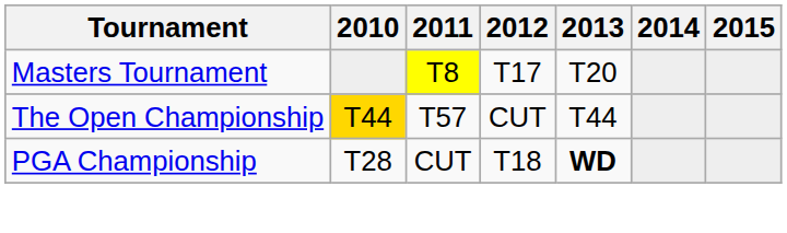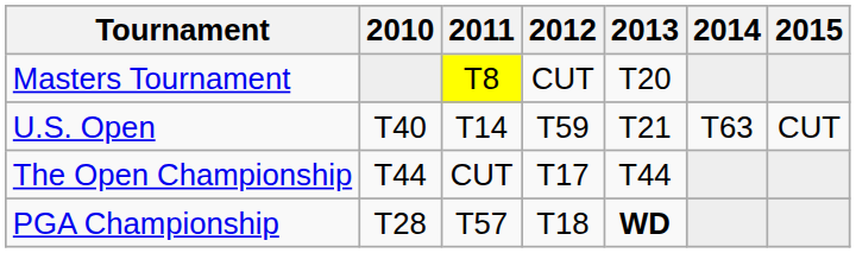Masters Tournament | 2012: T17 -> CUT
+ row: U.S. Open | T40 | T14 | T59 | T21 | T63 | CUT
The Open Championship | 2010: gold background -> no background
The Open Championship | 2011: T57 -> CUT
The Open Championship | 2012: CUT -> T17
PGA Championship | 2011: CUT -> T57
